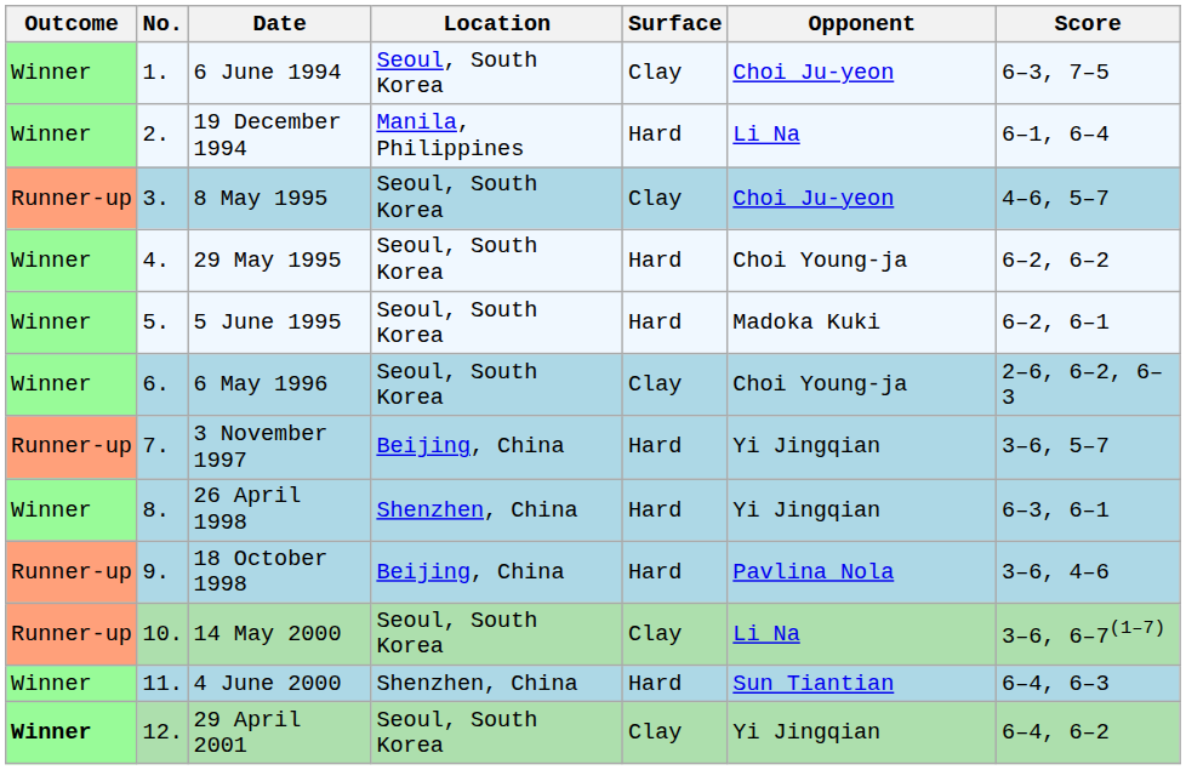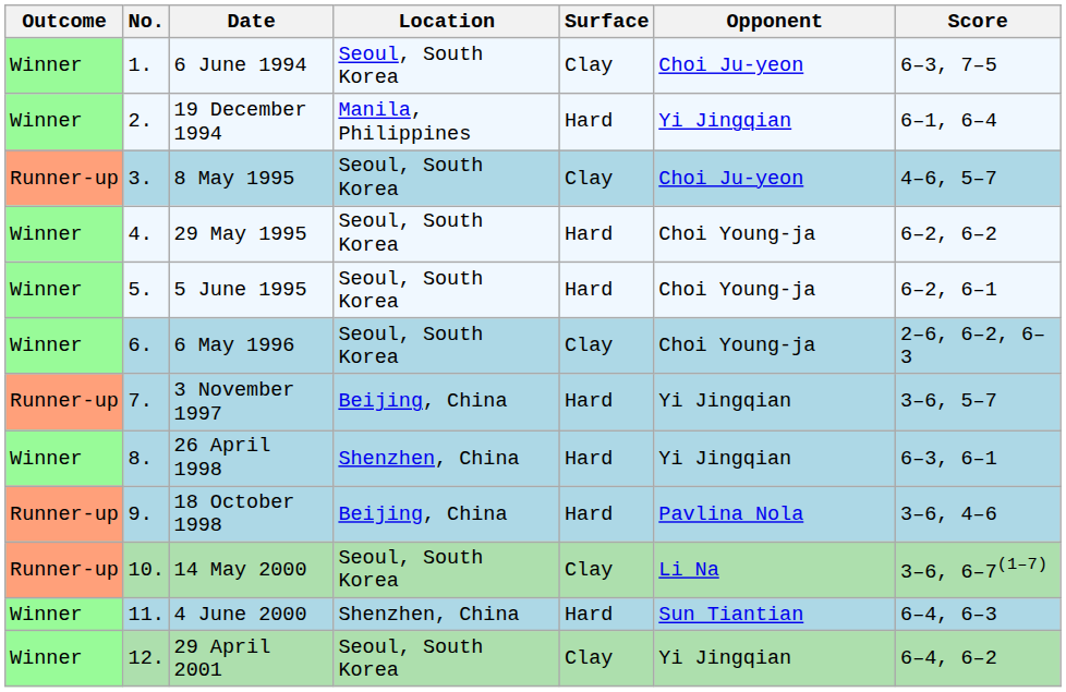19 December 1994 | Opponent: Li Na -> Yi Jingqian
5 June 1995 | Opponent: Madoka Kuki -> Choi Young-ja
29 April 2001 | Outcome: bold -> normal
